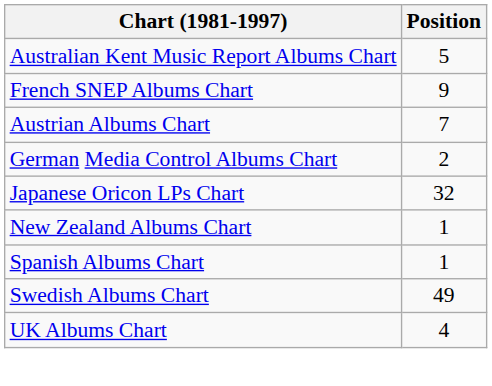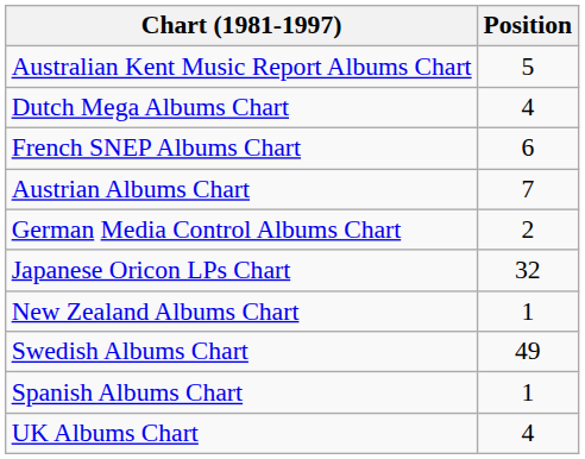+ row: Dutch Mega Albums Chart | 4
French SNEP Albums Chart | Position: 9 -> 6
rows swapped: Spanish Albums Chart <-> Swedish Albums Chart
